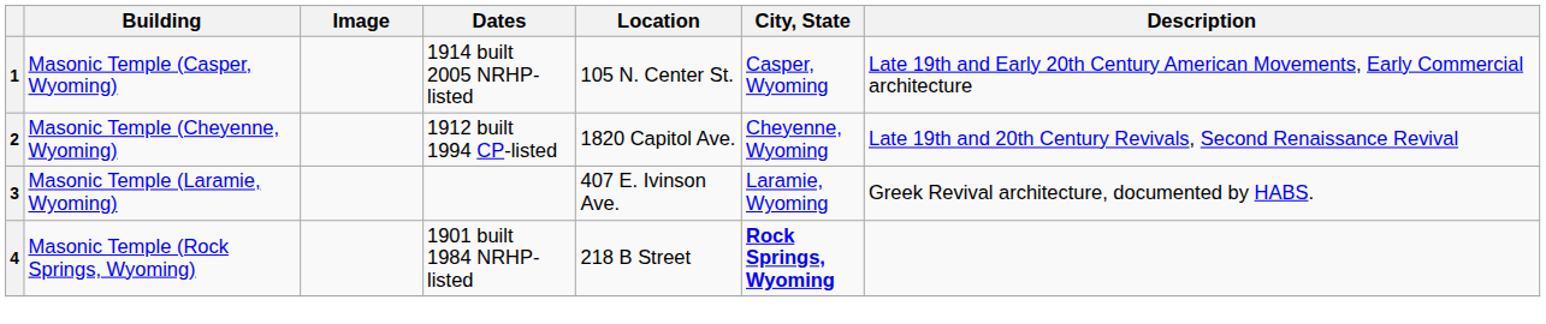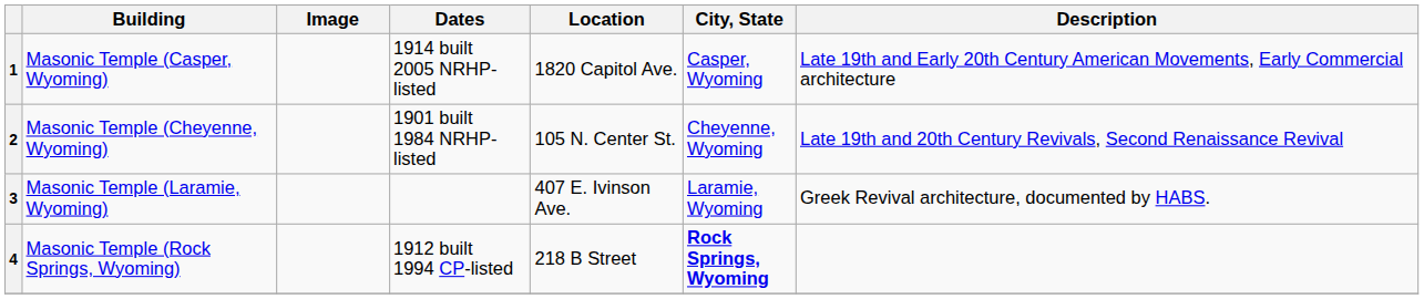1 | Location: 105 N. Center St. -> 1820 Capitol Ave.
2 | Dates: 1912 built 1994 CP-listed -> 1901 built 1984 NRHP-listed
2 | Location: 1820 Capitol Ave. -> 105 N. Center St.
4 | Dates: 1901 built 1984 NRHP-listed -> 1912 built 1994 CP-listed
